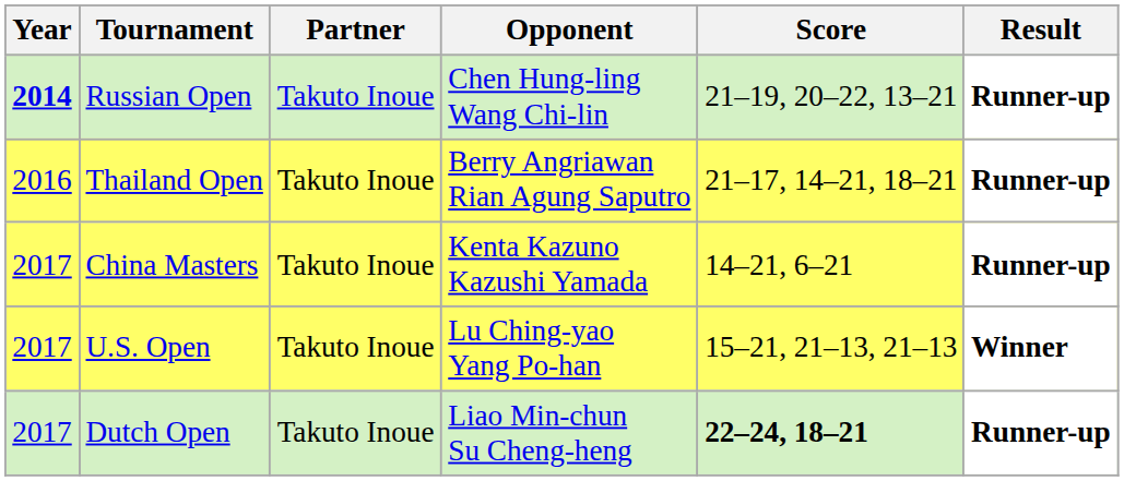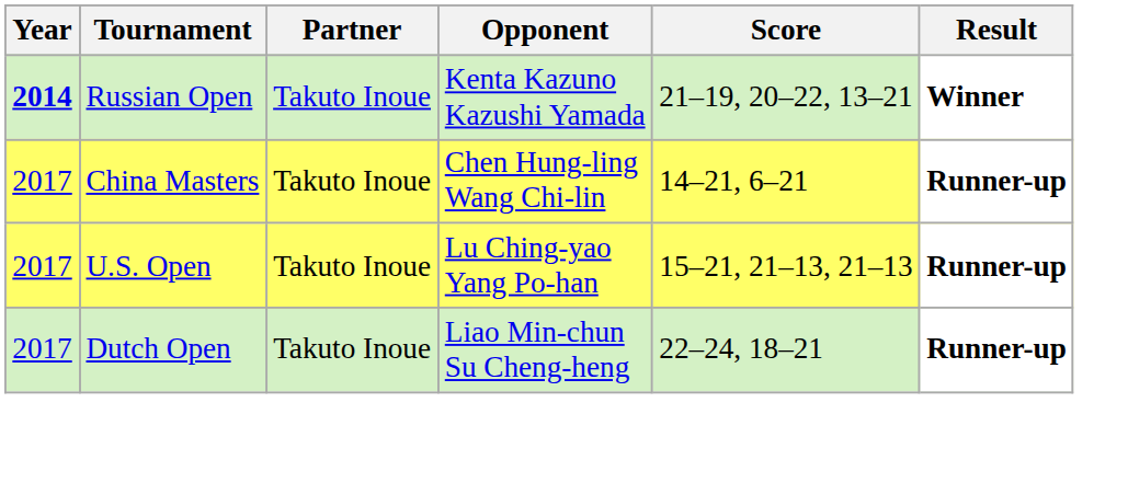Russian Open | Opponent: Chen Hung-ling Wang Chi-lin -> Kenta Kazuno Kazushi Yamada
Russian Open | Result: Runner-up -> Winner
- row: 2016 | Thailand Open | Takuto Inoue | Berry Angriawan Rian Agung Saputro | 21–17, 14–21, 18–21 | Runner-up
China Masters | Opponent: Kenta Kazuno Kazushi Yamada -> Chen Hung-ling Wang Chi-lin
U.S. Open | Result: Winner -> Runner-up
Dutch Open | Score: bold -> normal
